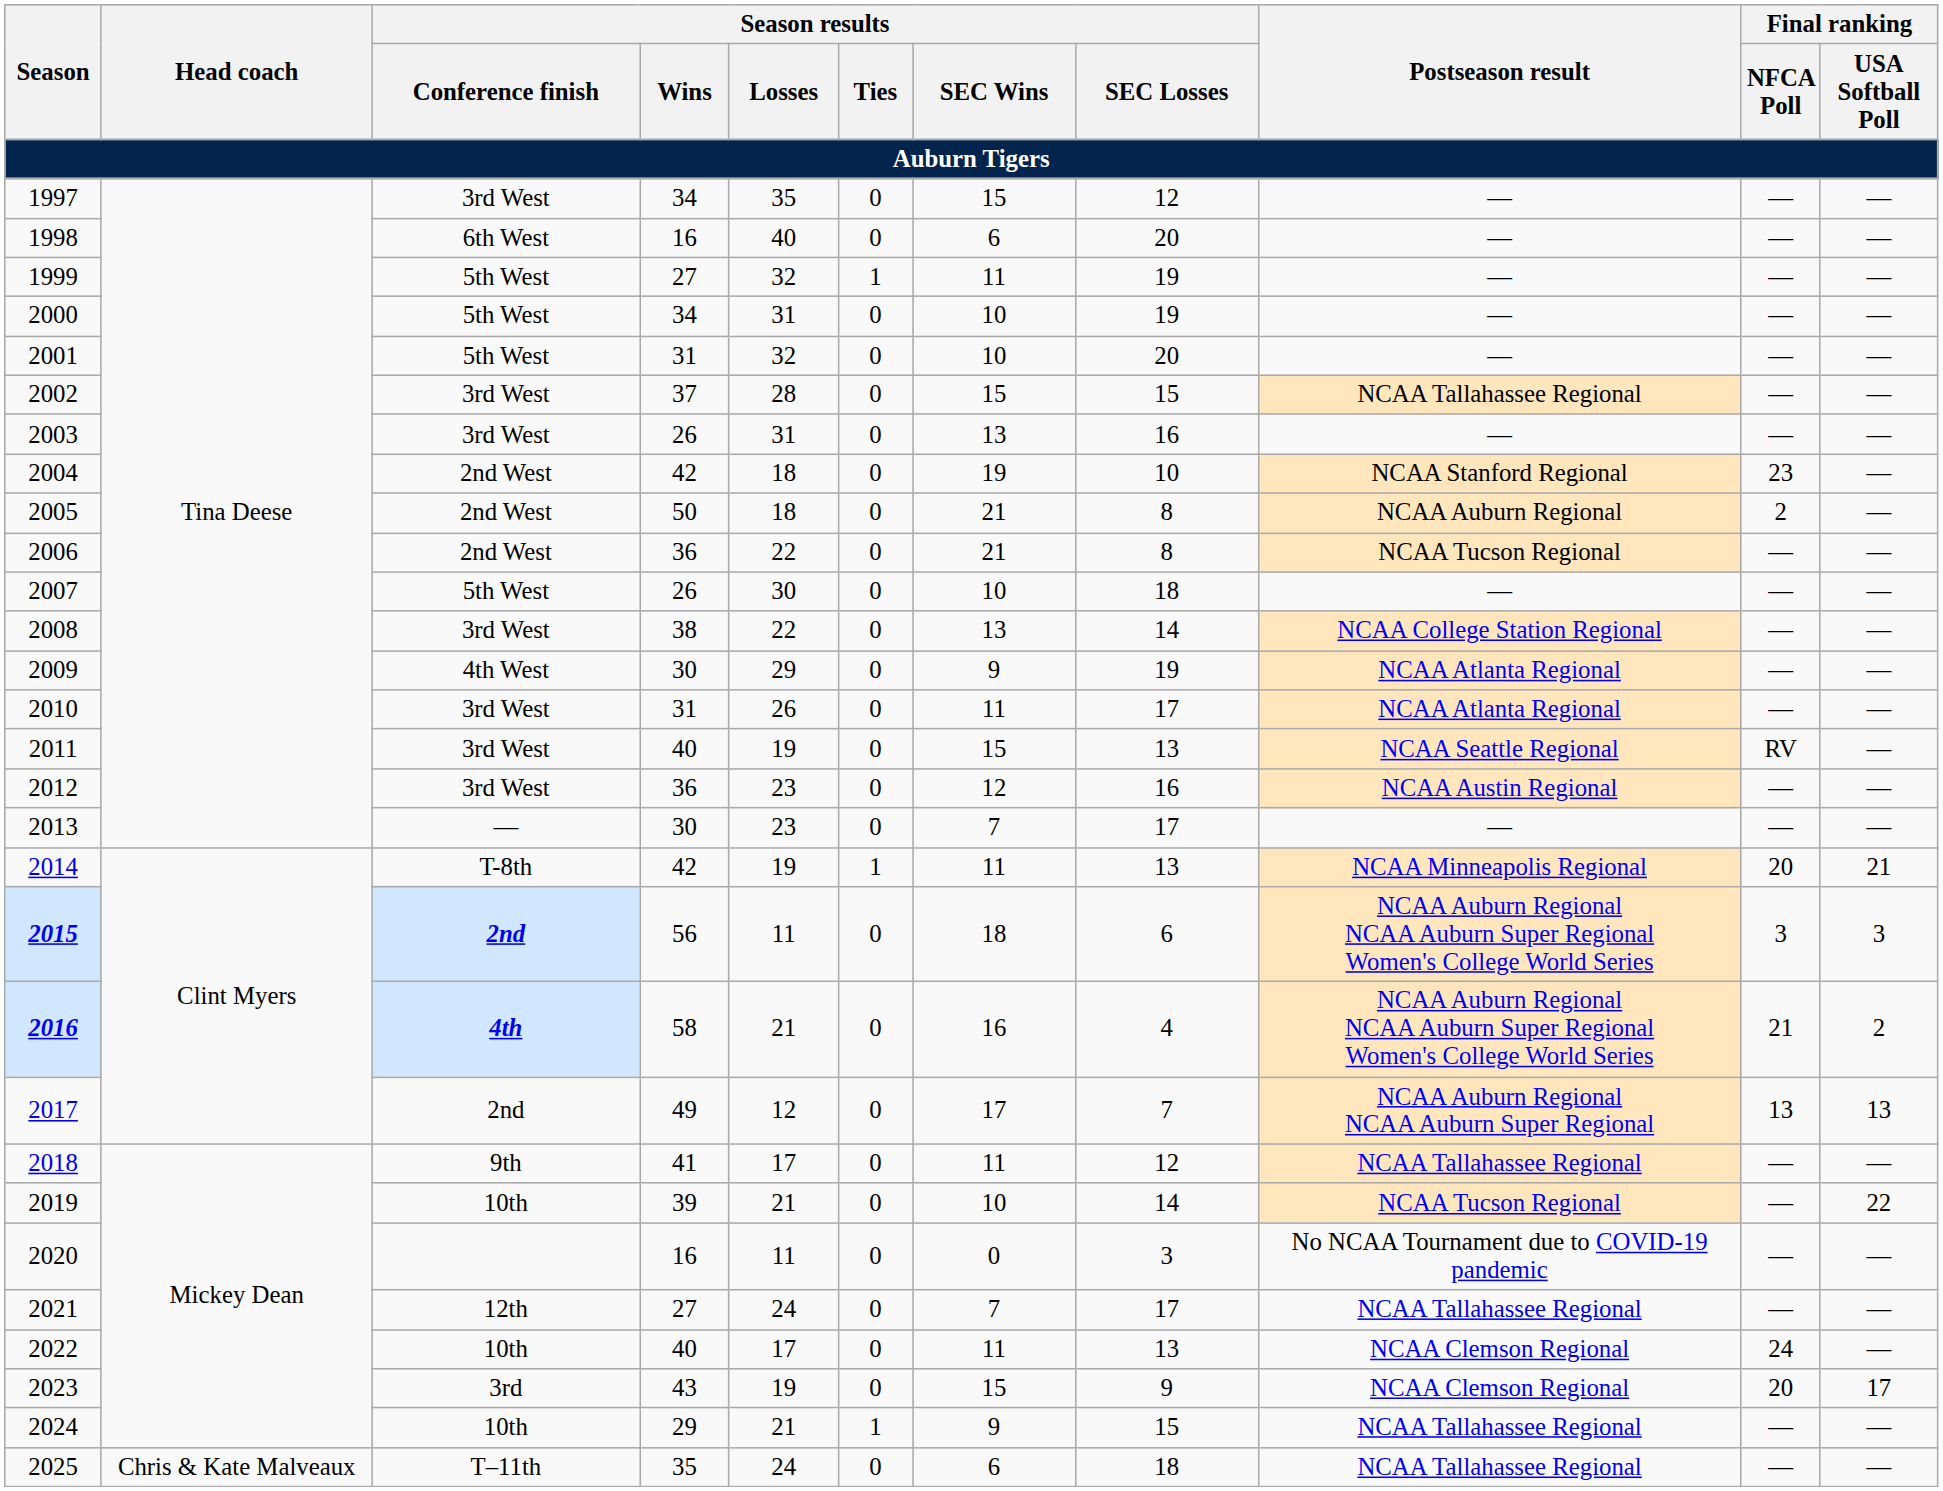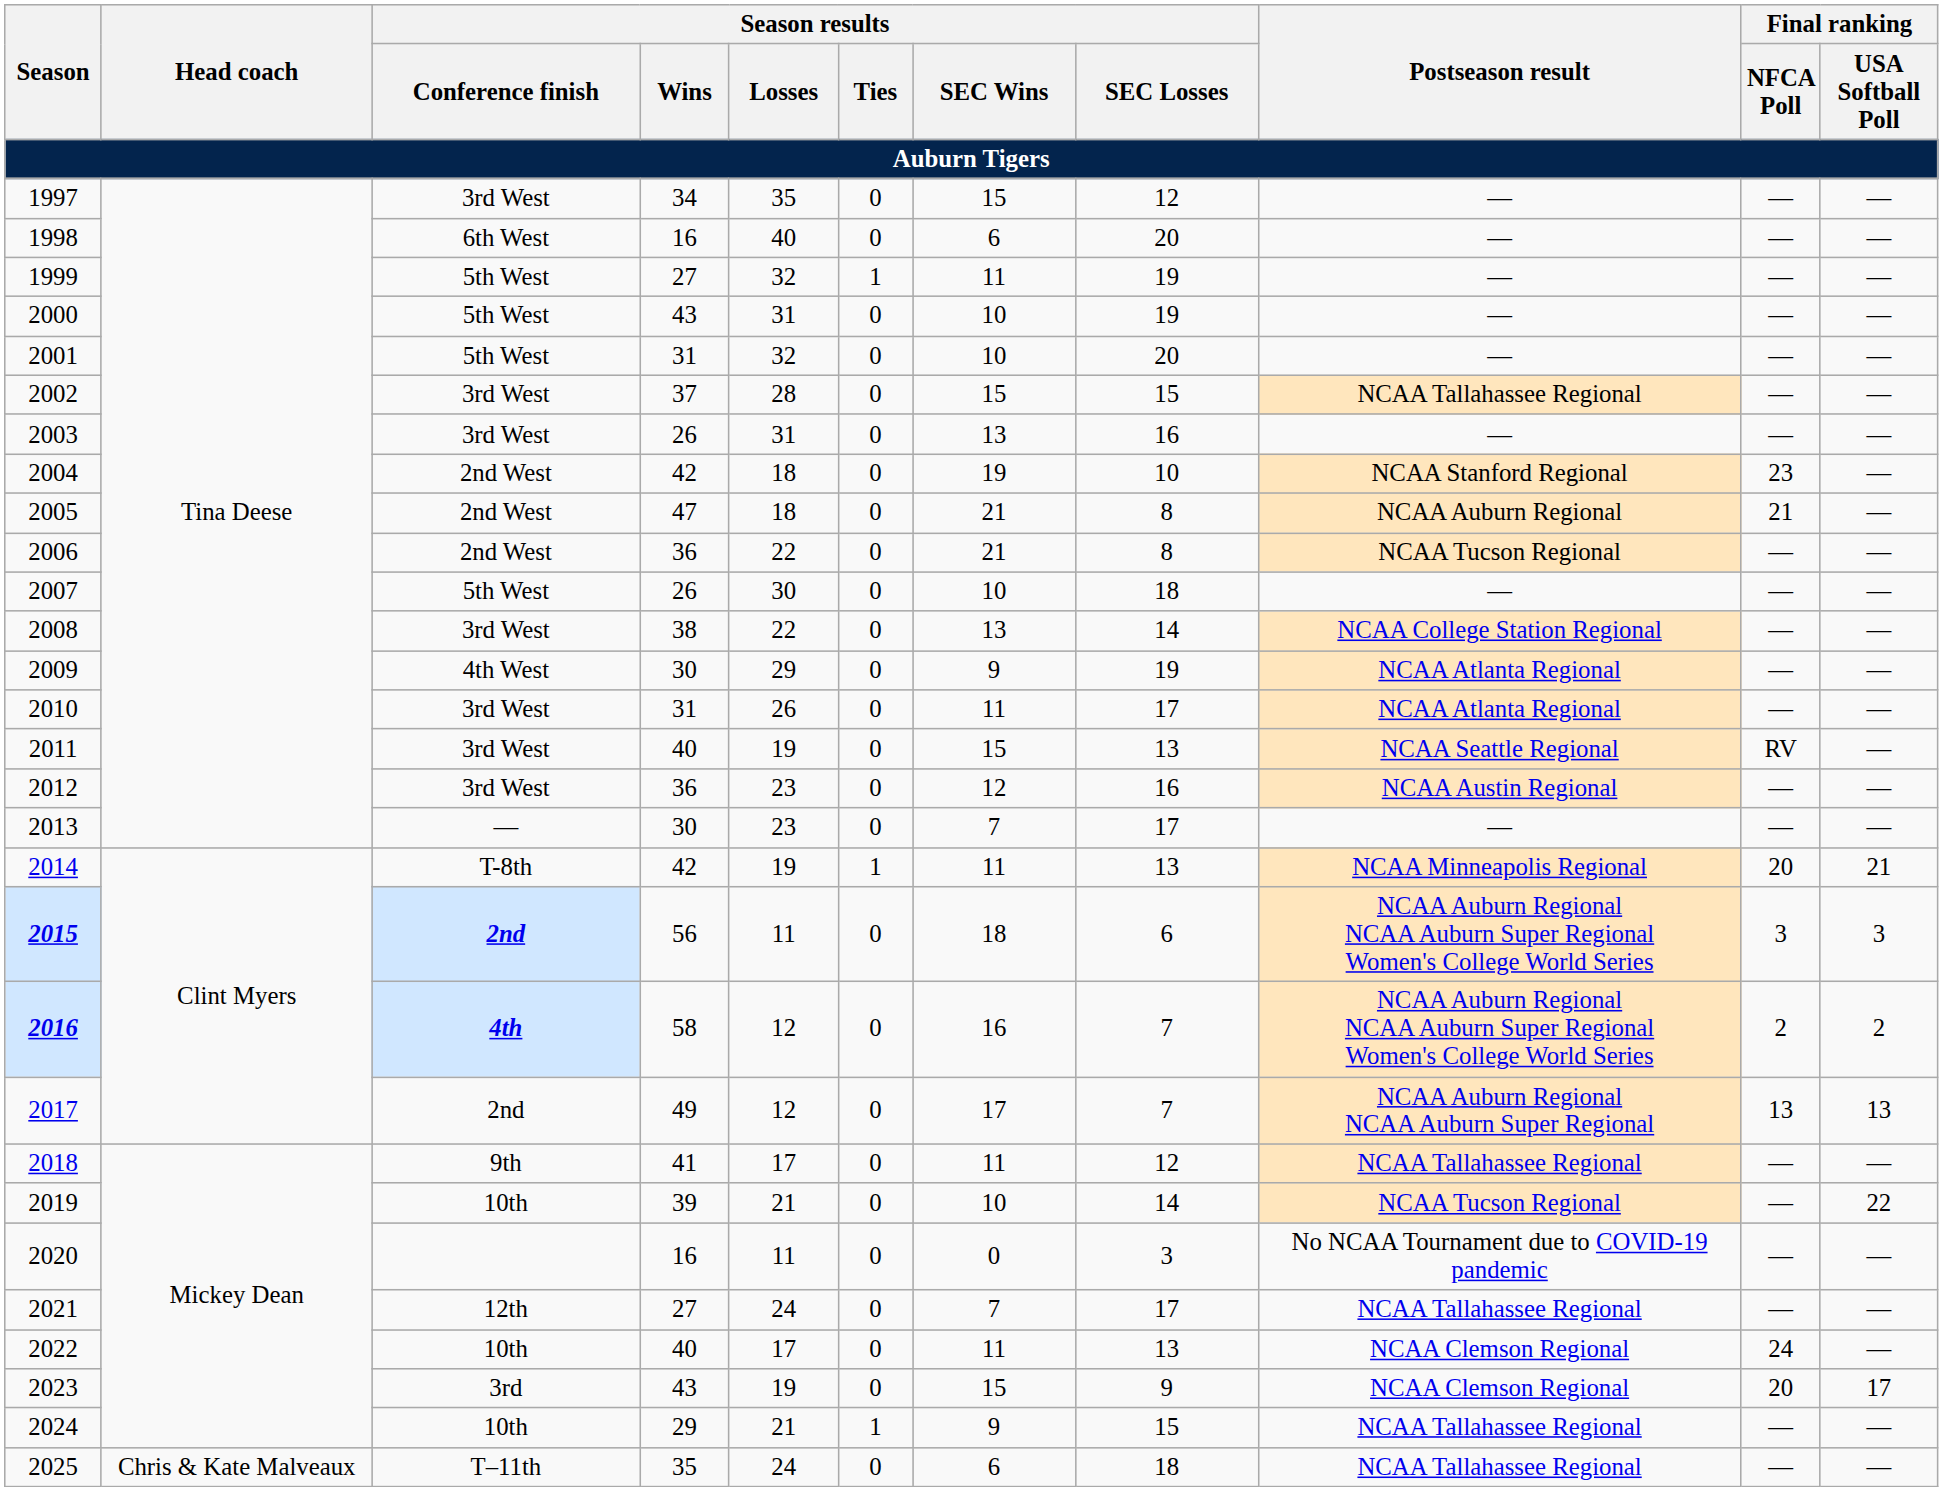2000 | Season results / Wins: 34 -> 43
2005 | Season results / Wins: 50 -> 47
2005 | Final ranking / NFCA Poll: 2 -> 21
2016 | Season results / Losses: 21 -> 12
2016 | Season results / SEC Losses: 4 -> 7
2016 | Final ranking / NFCA Poll: 21 -> 2
